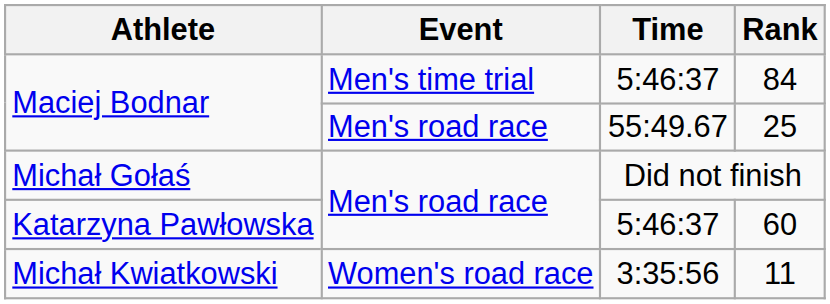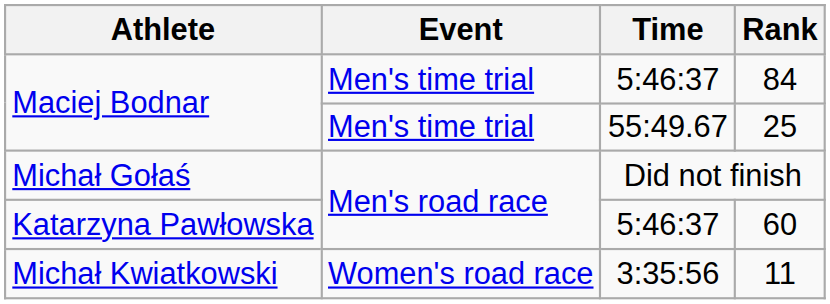25 | Event: Men's road race -> Men's time trial
